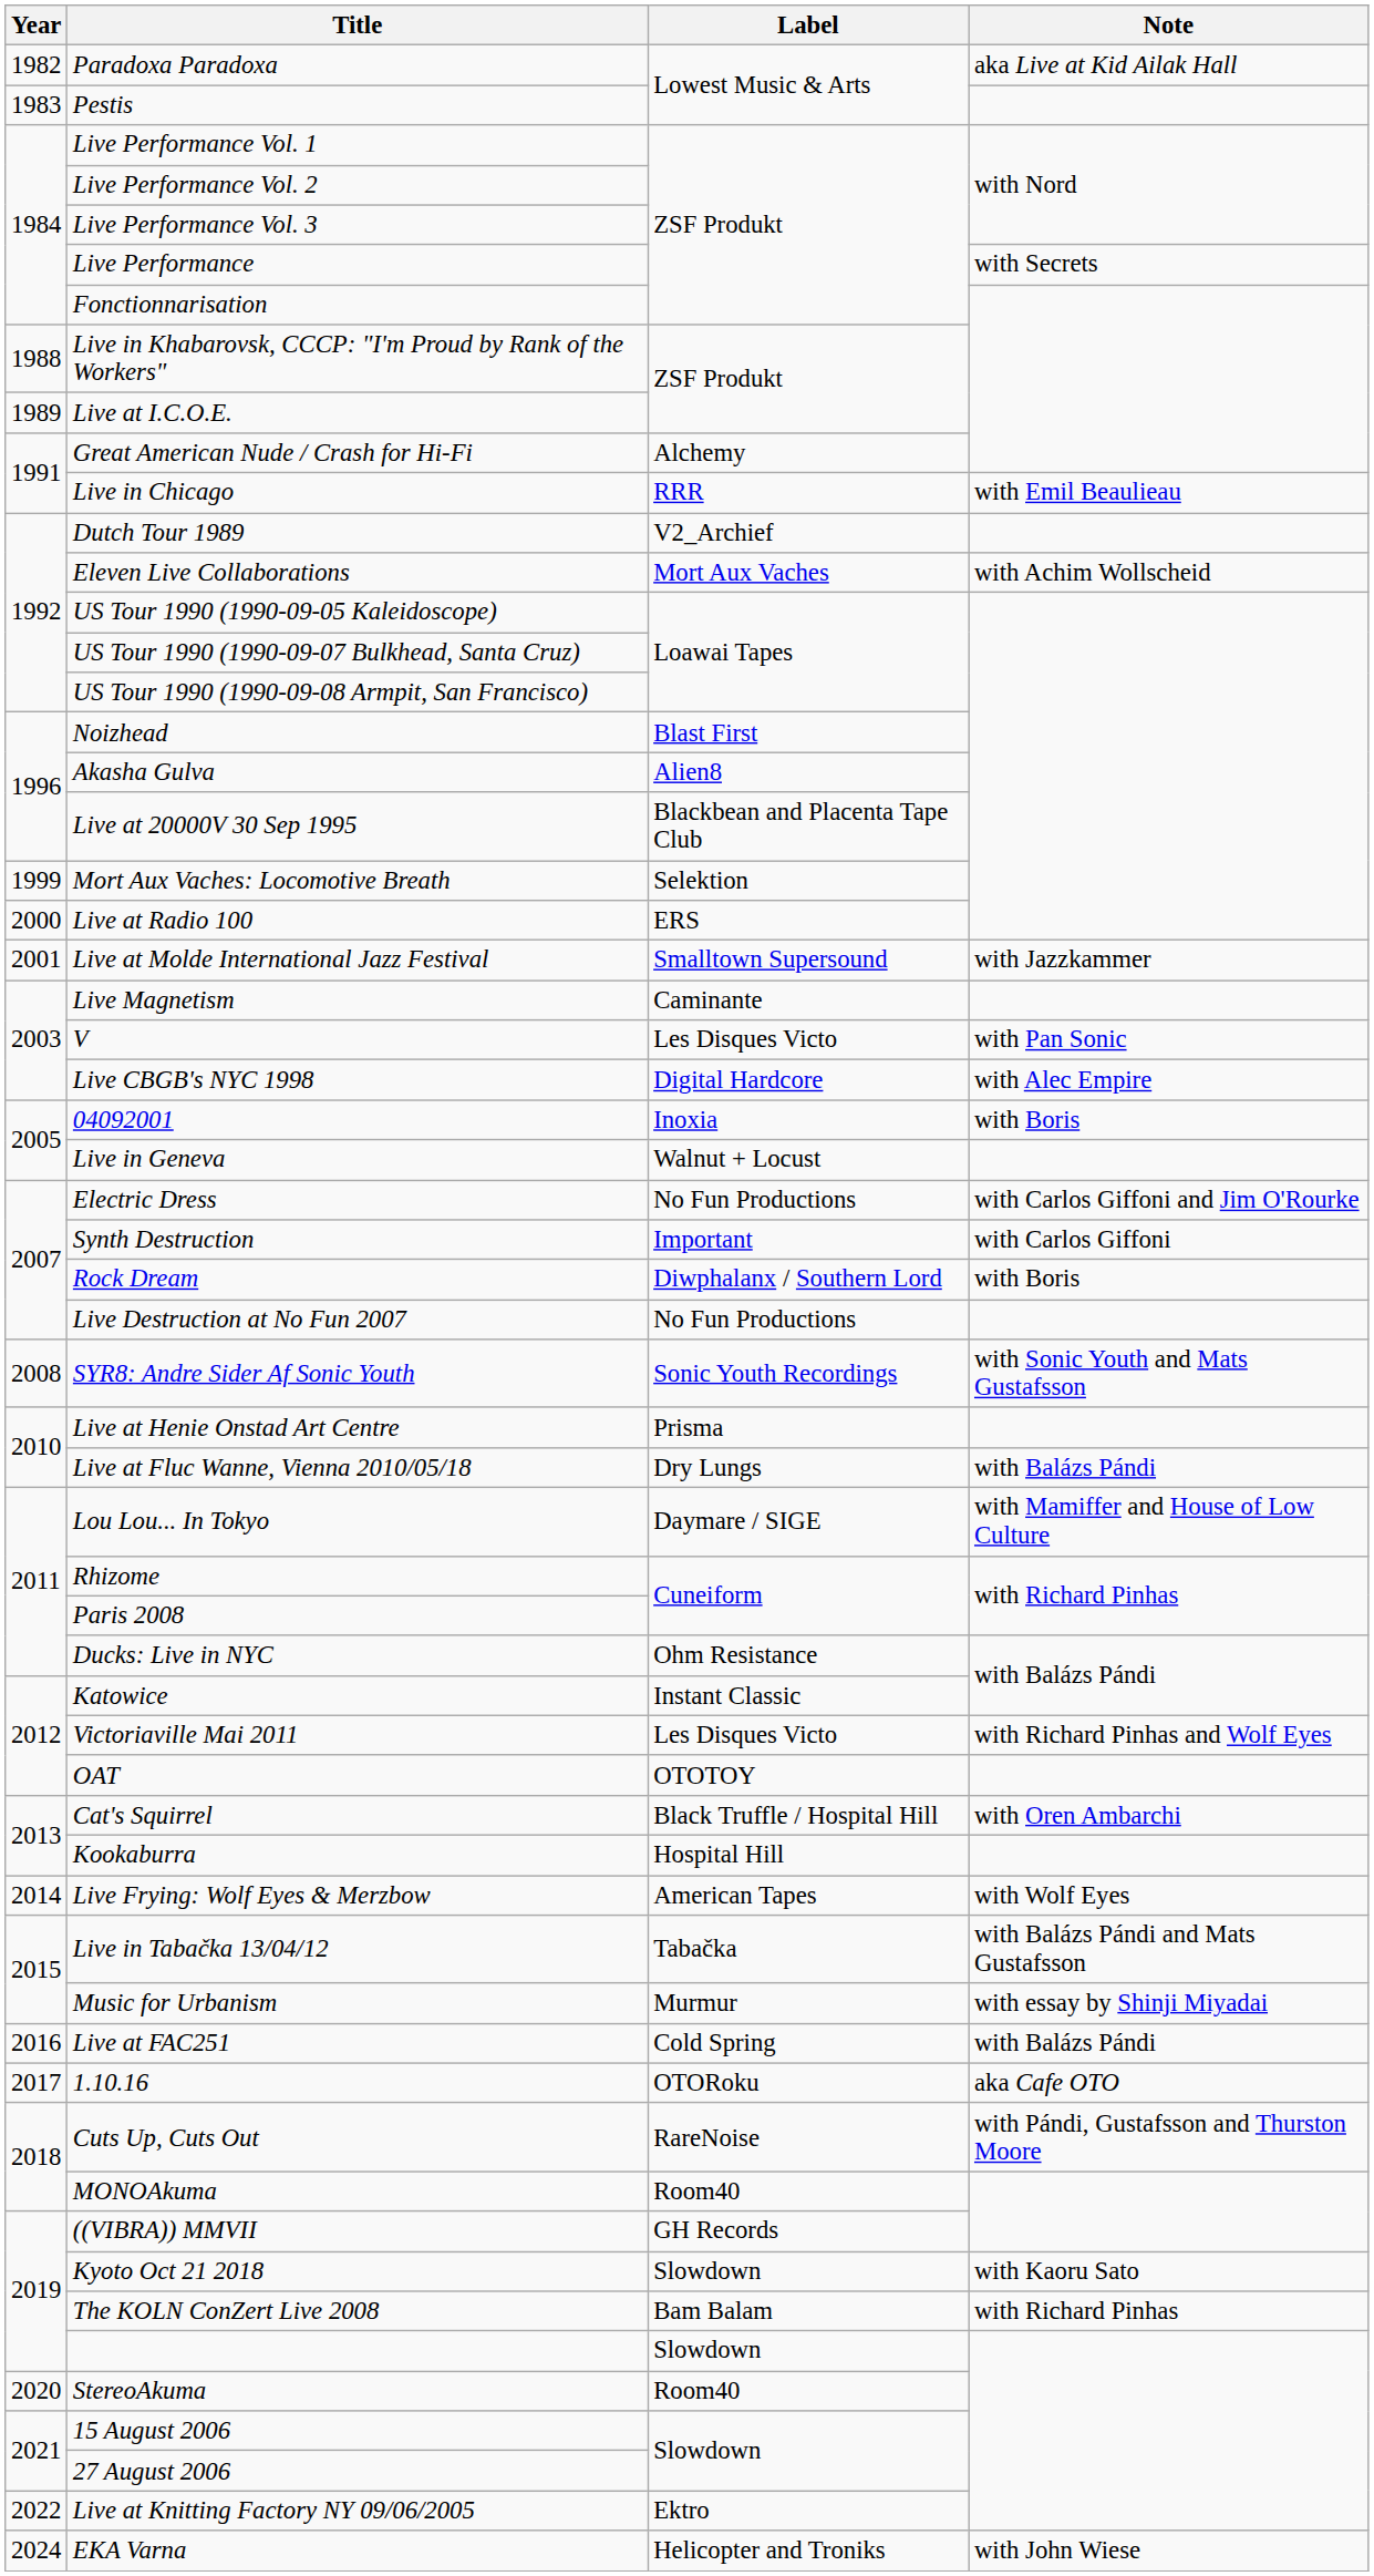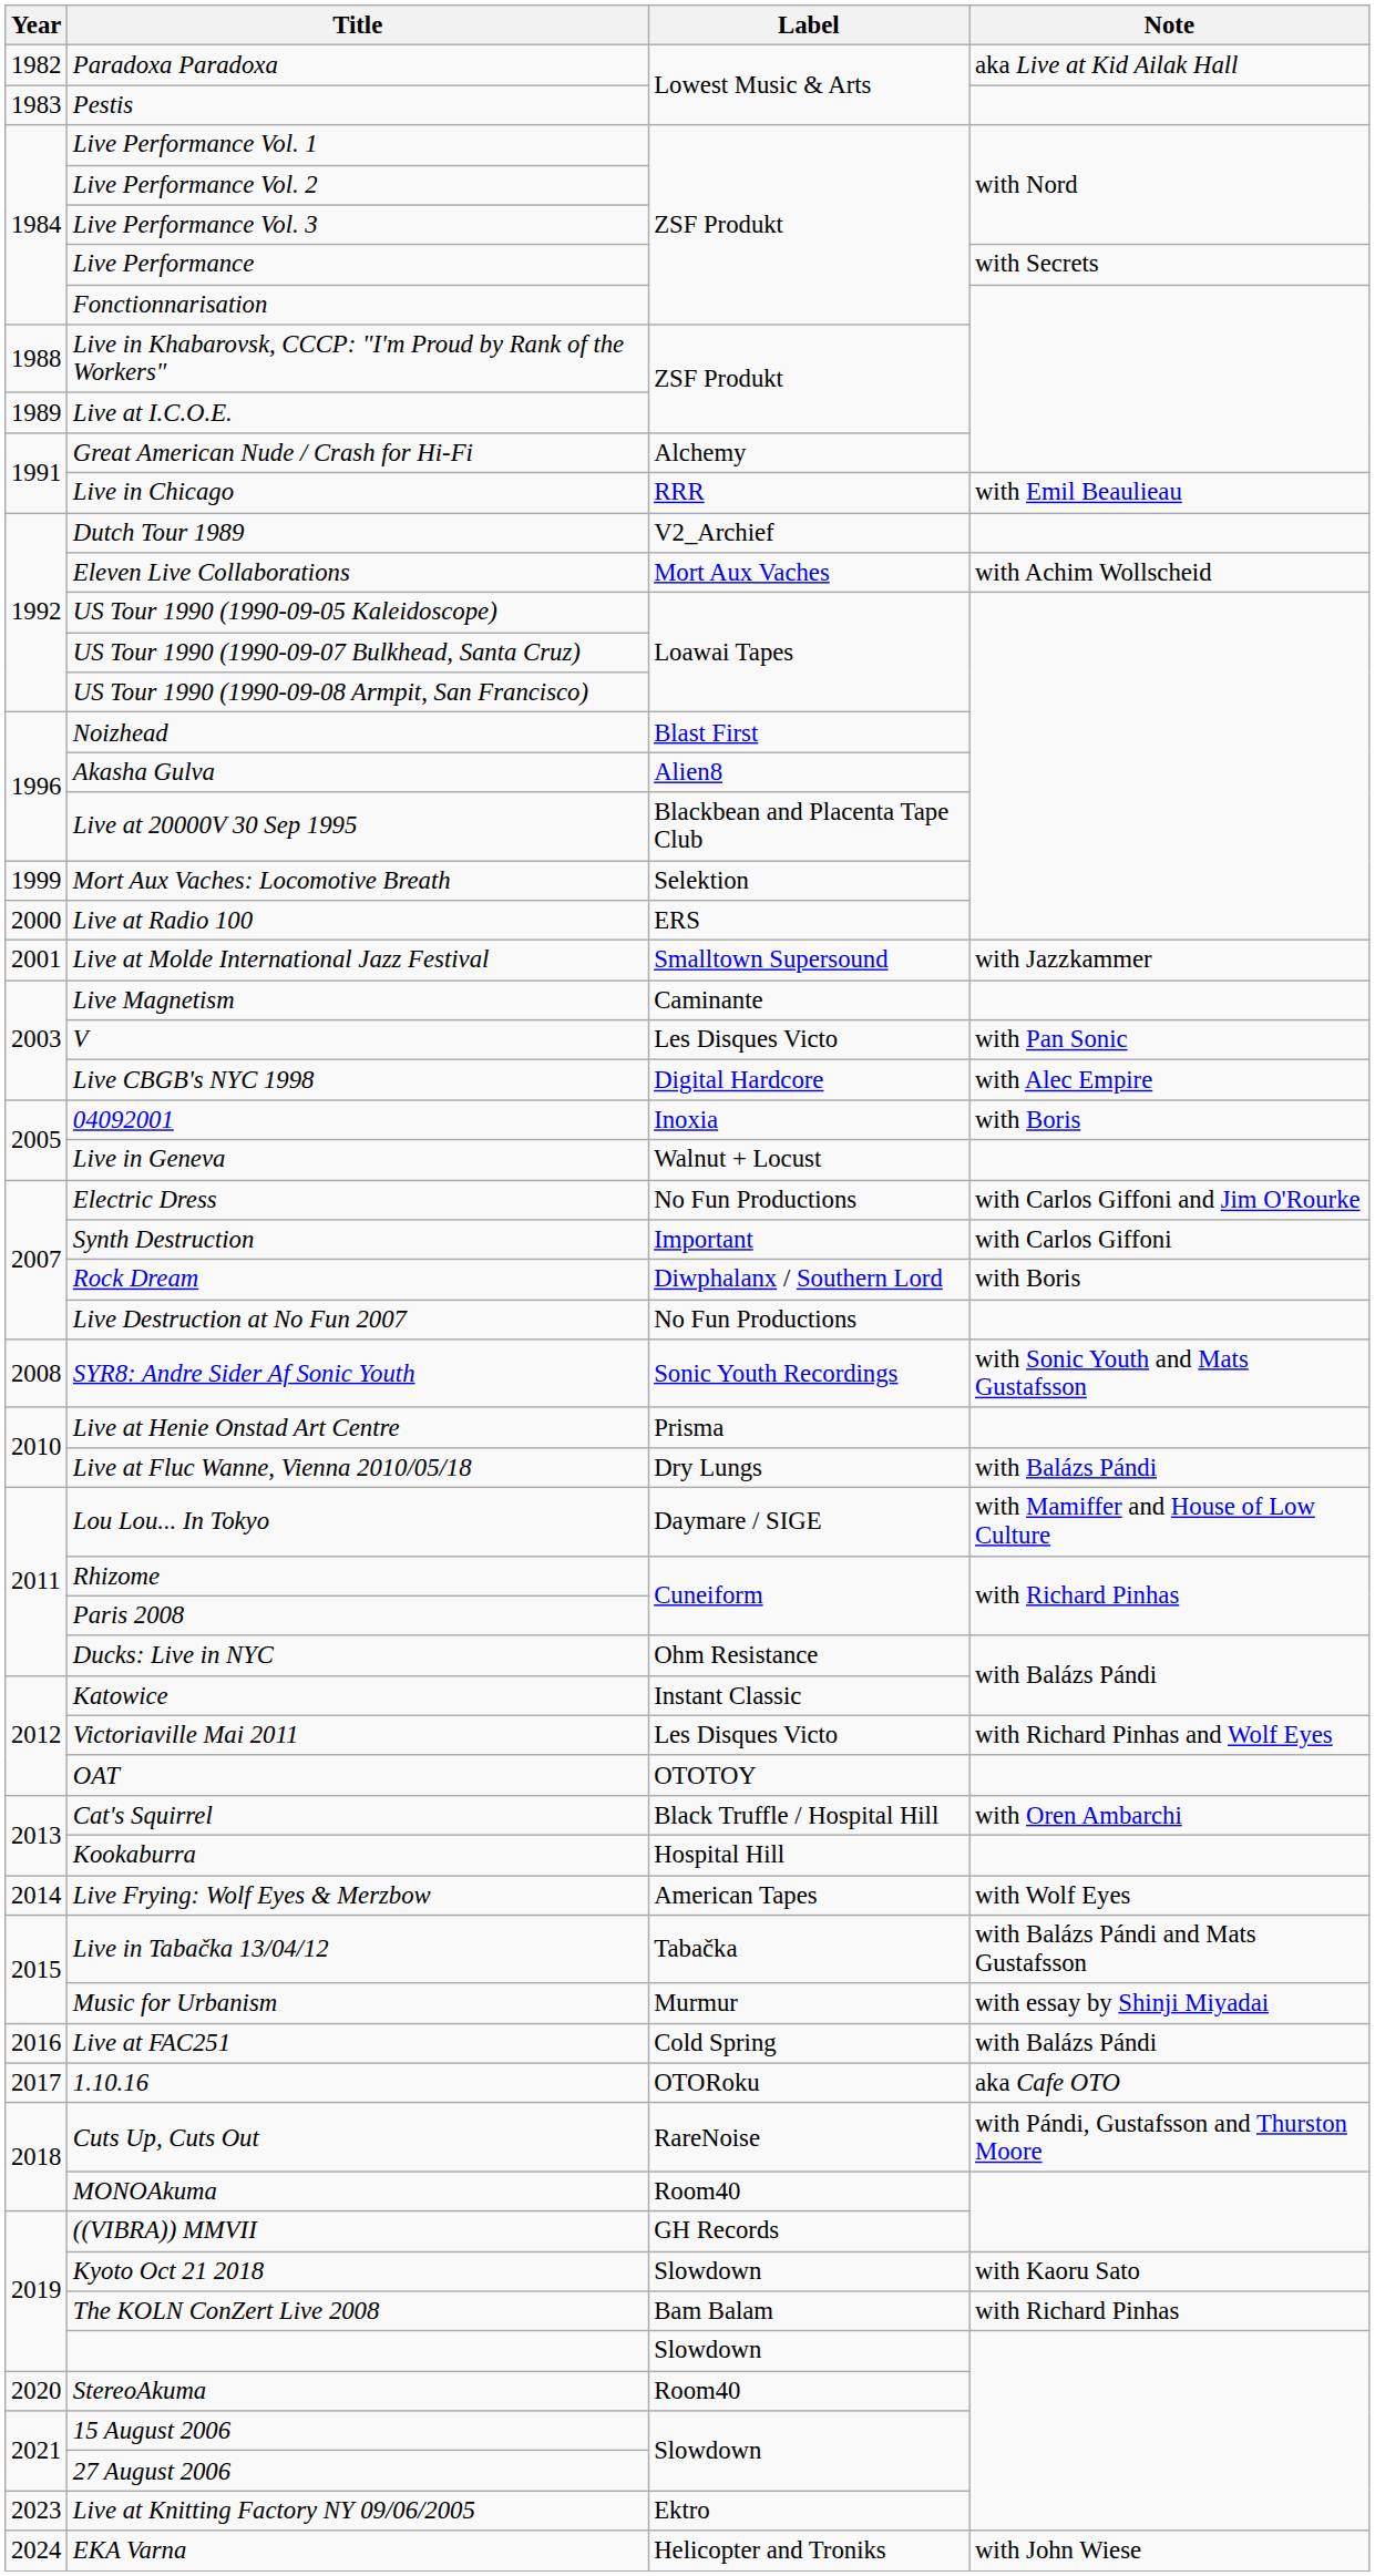Live at Knitting Factory NY 09/06/2005 | Year: 2022 -> 2023
